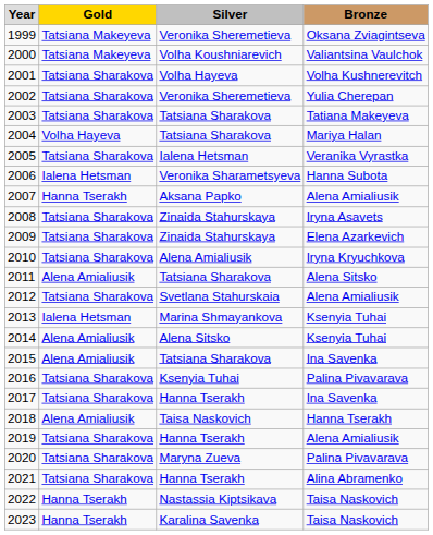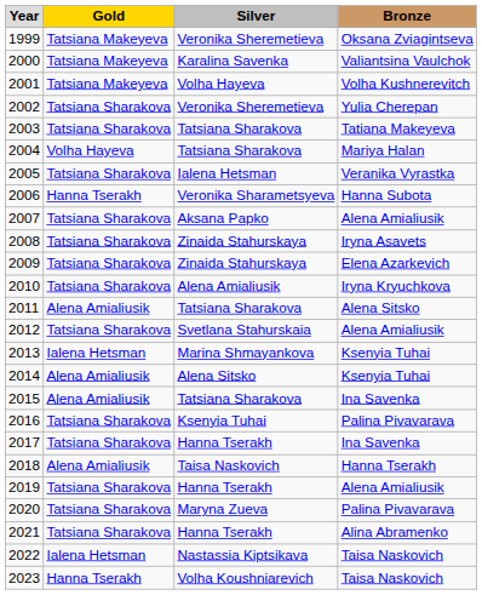2000 | column 3: Volha Koushniarevich -> Karalina Savenka
2001 | column 2: Tatsiana Sharakova -> Tatsiana Makeyeva
2006 | column 2: Ialena Hetsman -> Hanna Tserakh
2007 | column 2: Hanna Tserakh -> Tatsiana Sharakova
2022 | column 2: Hanna Tserakh -> Ialena Hetsman
2023 | column 3: Karalina Savenka -> Volha Koushniarevich
